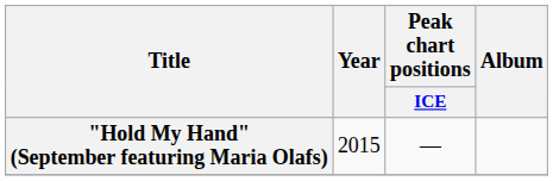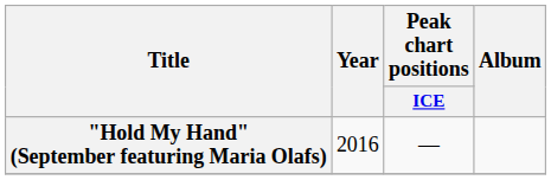"Hold My Hand" (September featuring Maria Olafs) | Year: 2015 -> 2016
